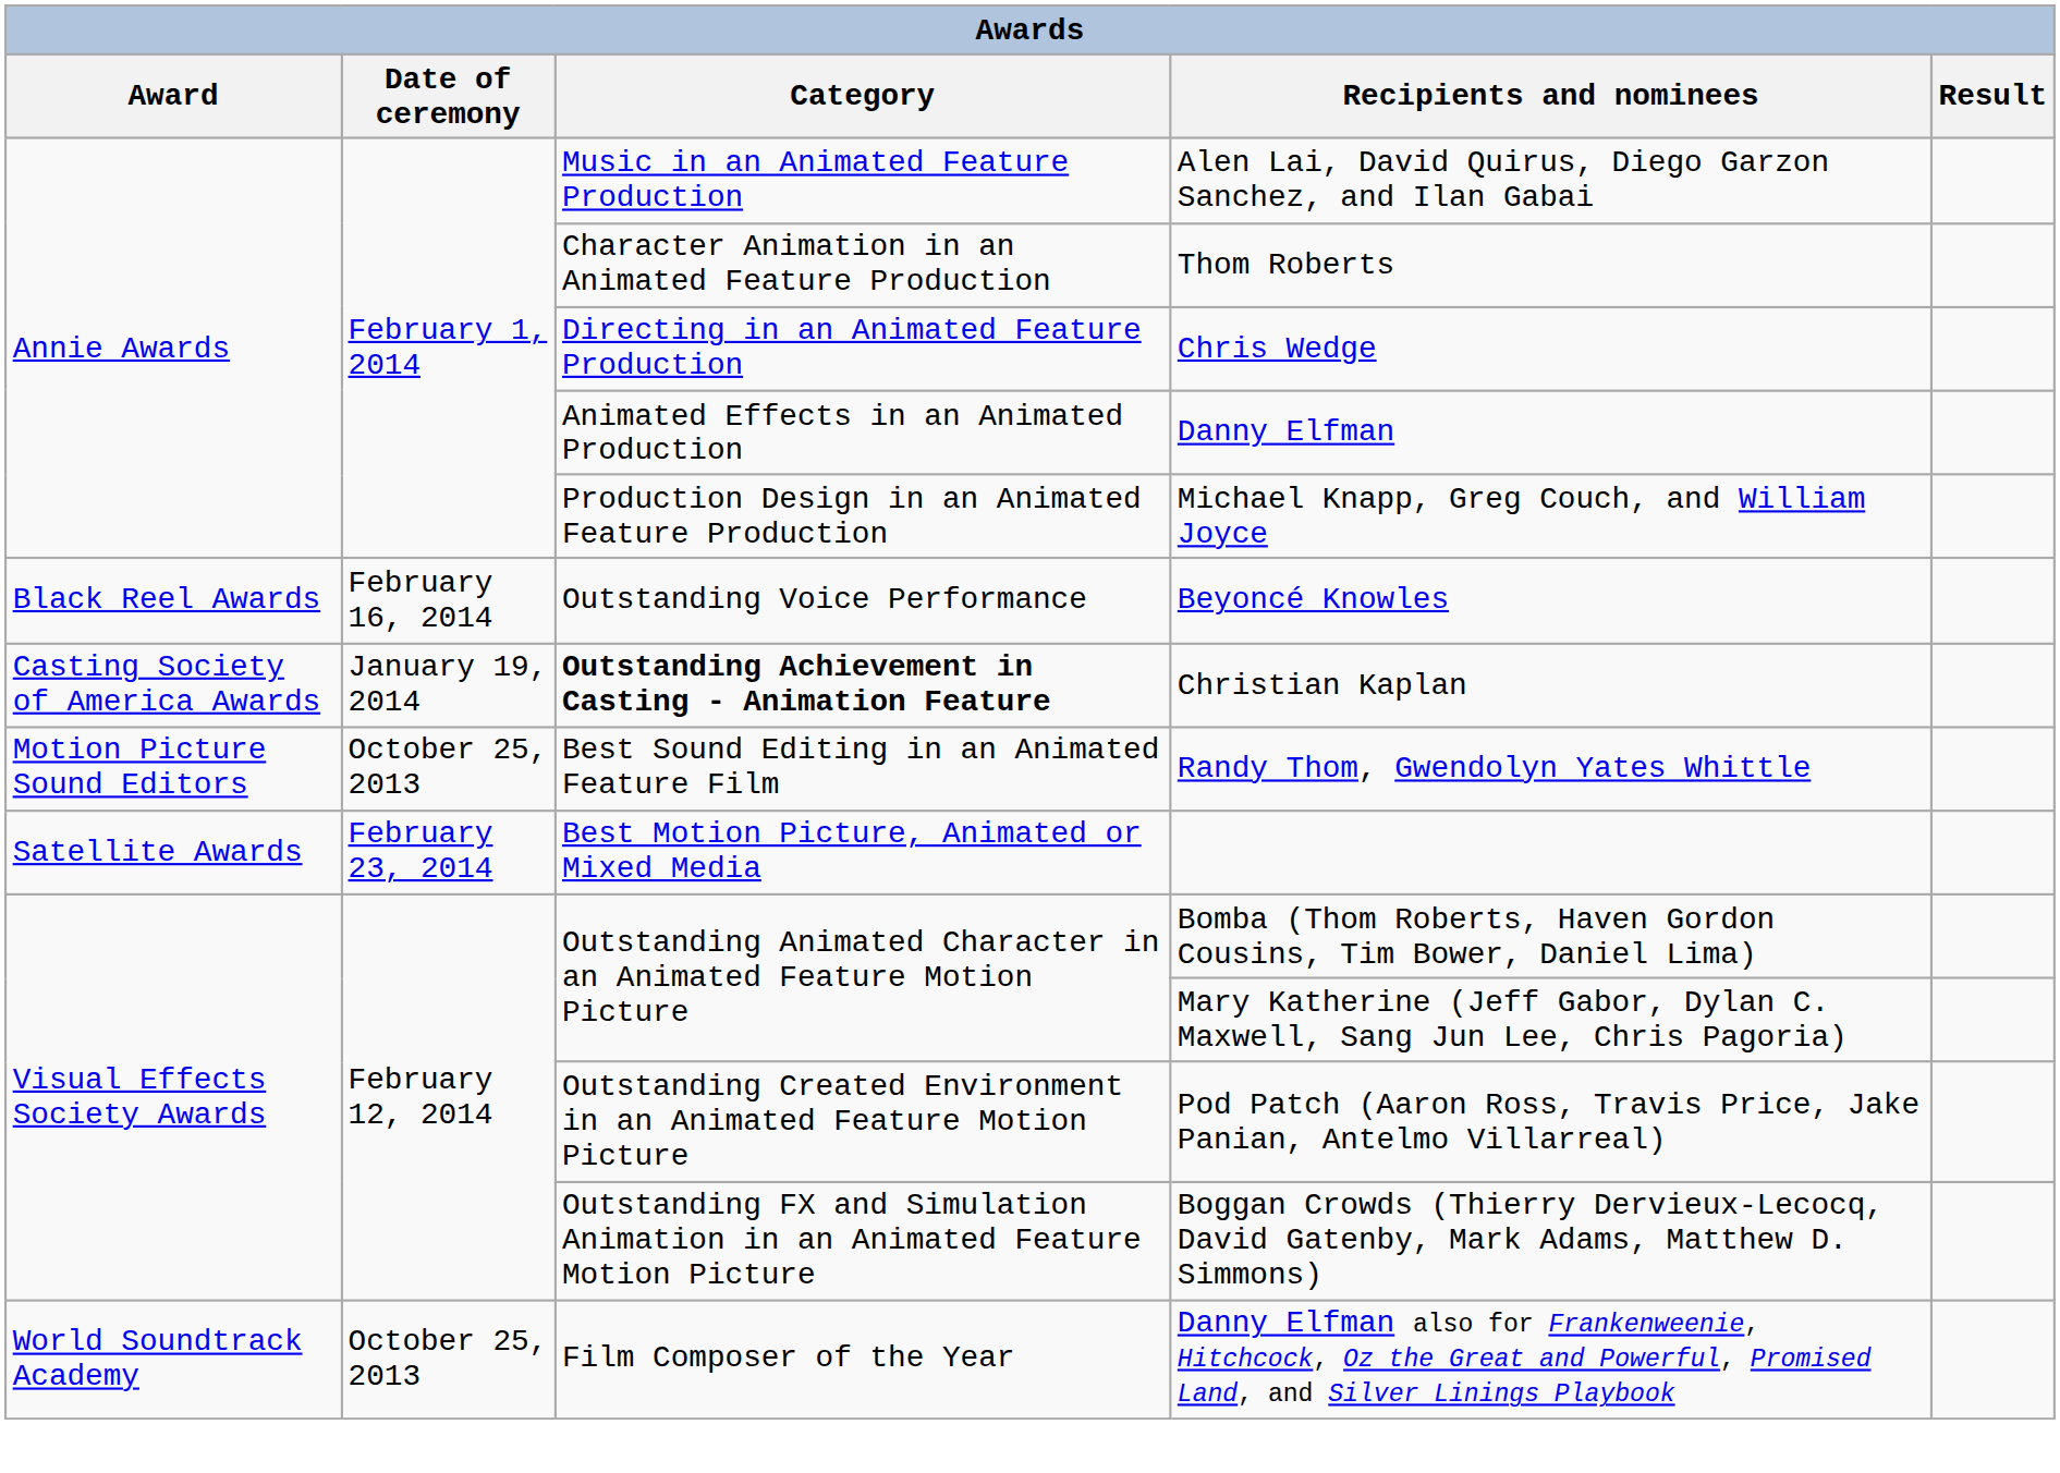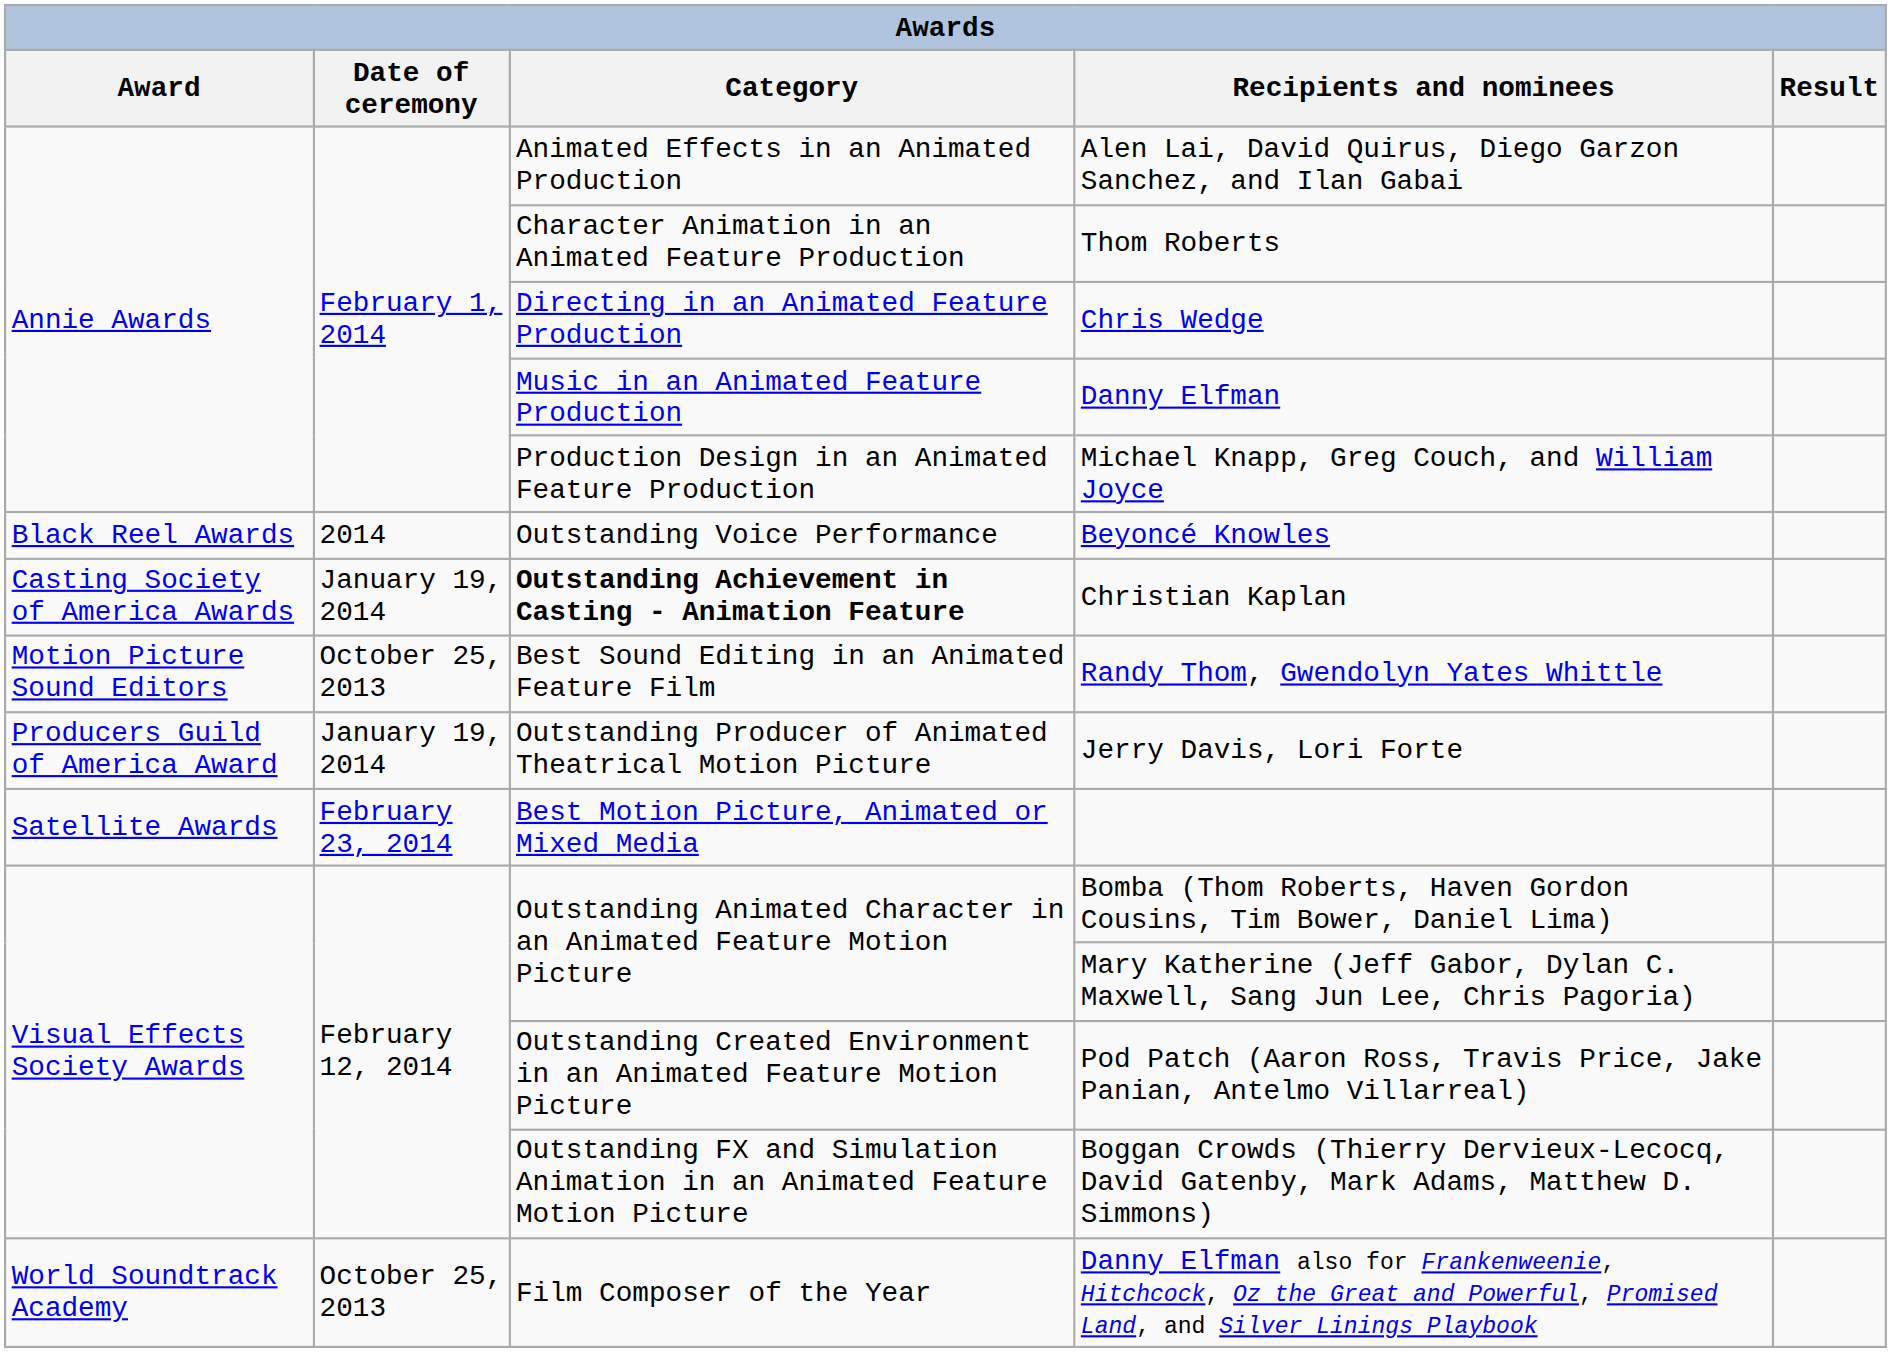Alen Lai, David Quirus, Diego Garzon Sanchez, and Ilan Gabai | Category: Music in an Animated Feature Production -> Animated Effects in an Animated Production
Danny Elfman | Category: Animated Effects in an Animated Production -> Music in an Animated Feature Production
Beyoncé Knowles | Date of ceremony: February 16, 2014 -> 2014
+ row: Producers Guild of America Award | January 19, 2014 | Outstanding Producer of Animated Theatrical Motion Picture | Jerry Davis, Lori Forte
